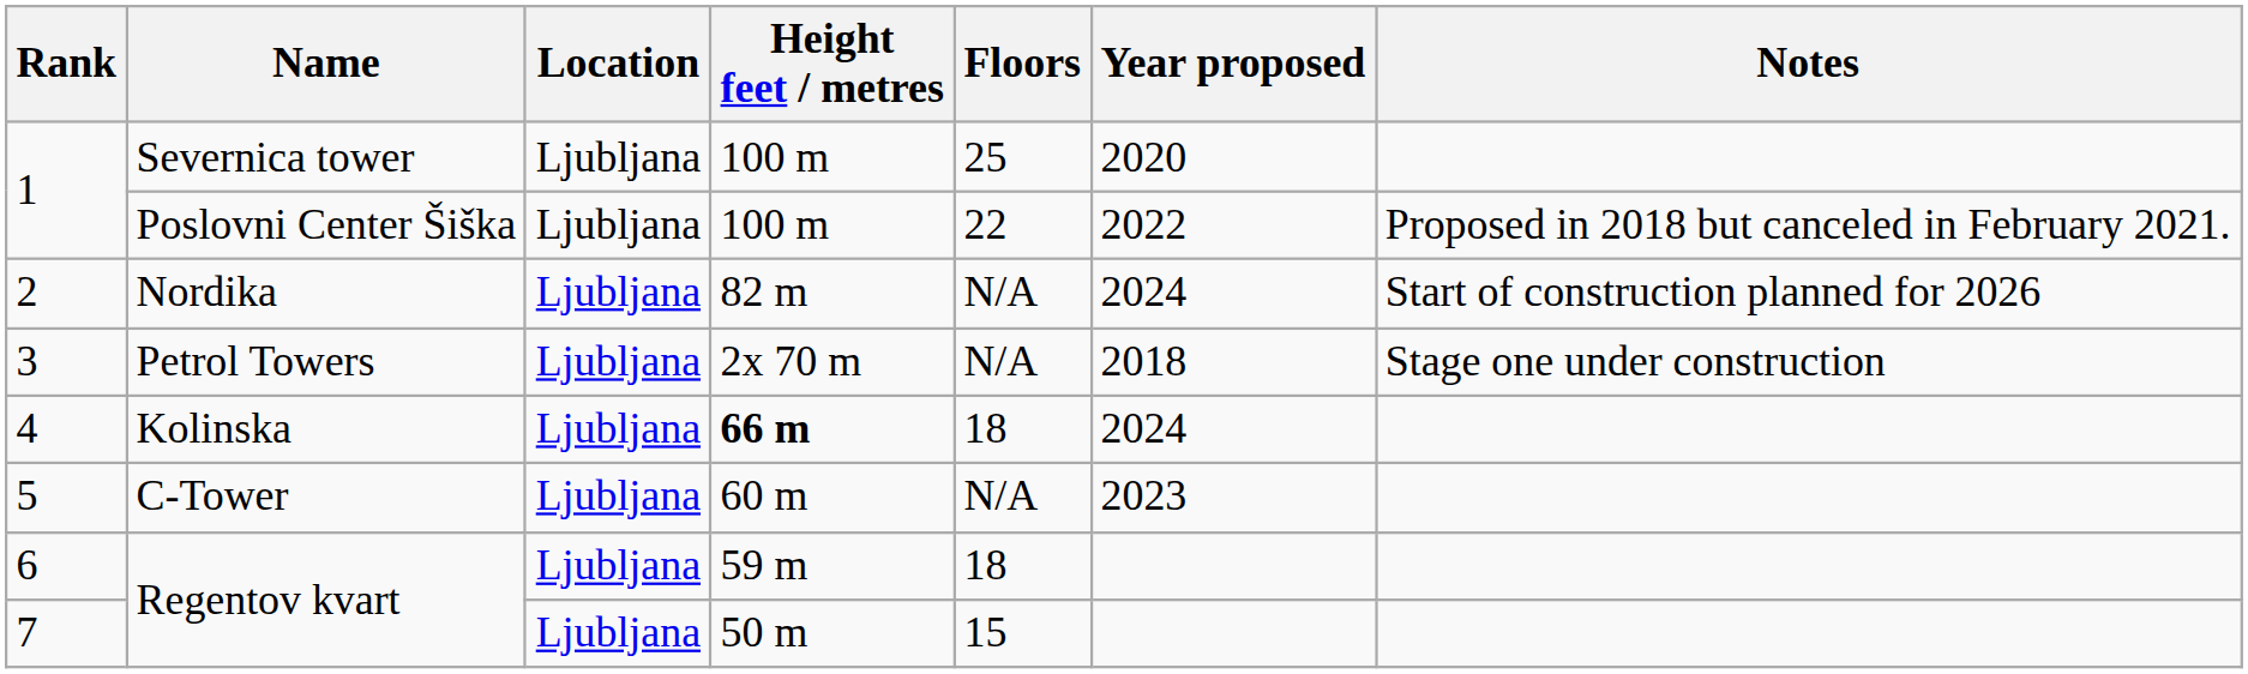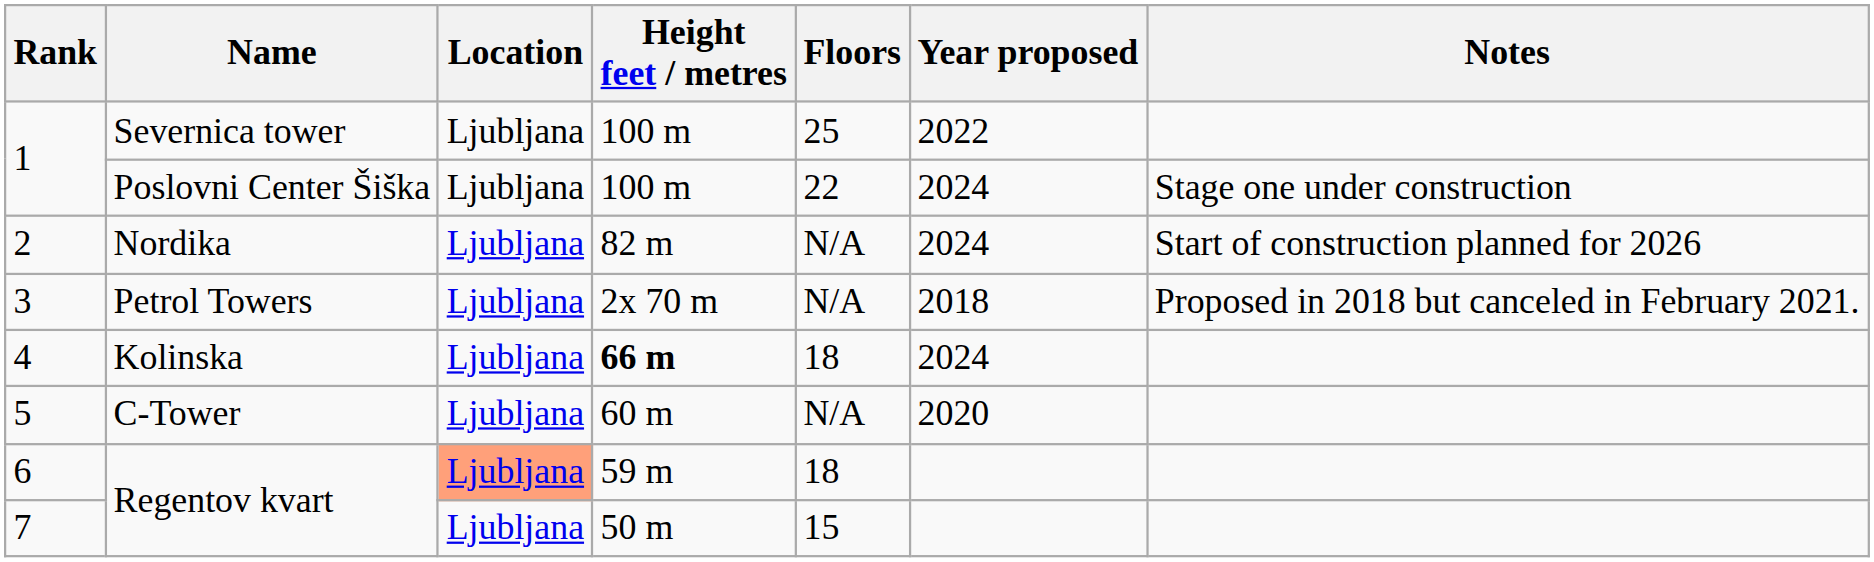1 / Severnica tower | Year proposed: 2020 -> 2022
1 / Poslovni Center Šiška | Year proposed: 2022 -> 2024
1 / Poslovni Center Šiška | Notes: Proposed in 2018 but canceled in February 2021. -> Stage one under construction
3 | Notes: Stage one under construction -> Proposed in 2018 but canceled in February 2021.
5 | Year proposed: 2023 -> 2020
6 | Location: no background -> lightsalmon background
